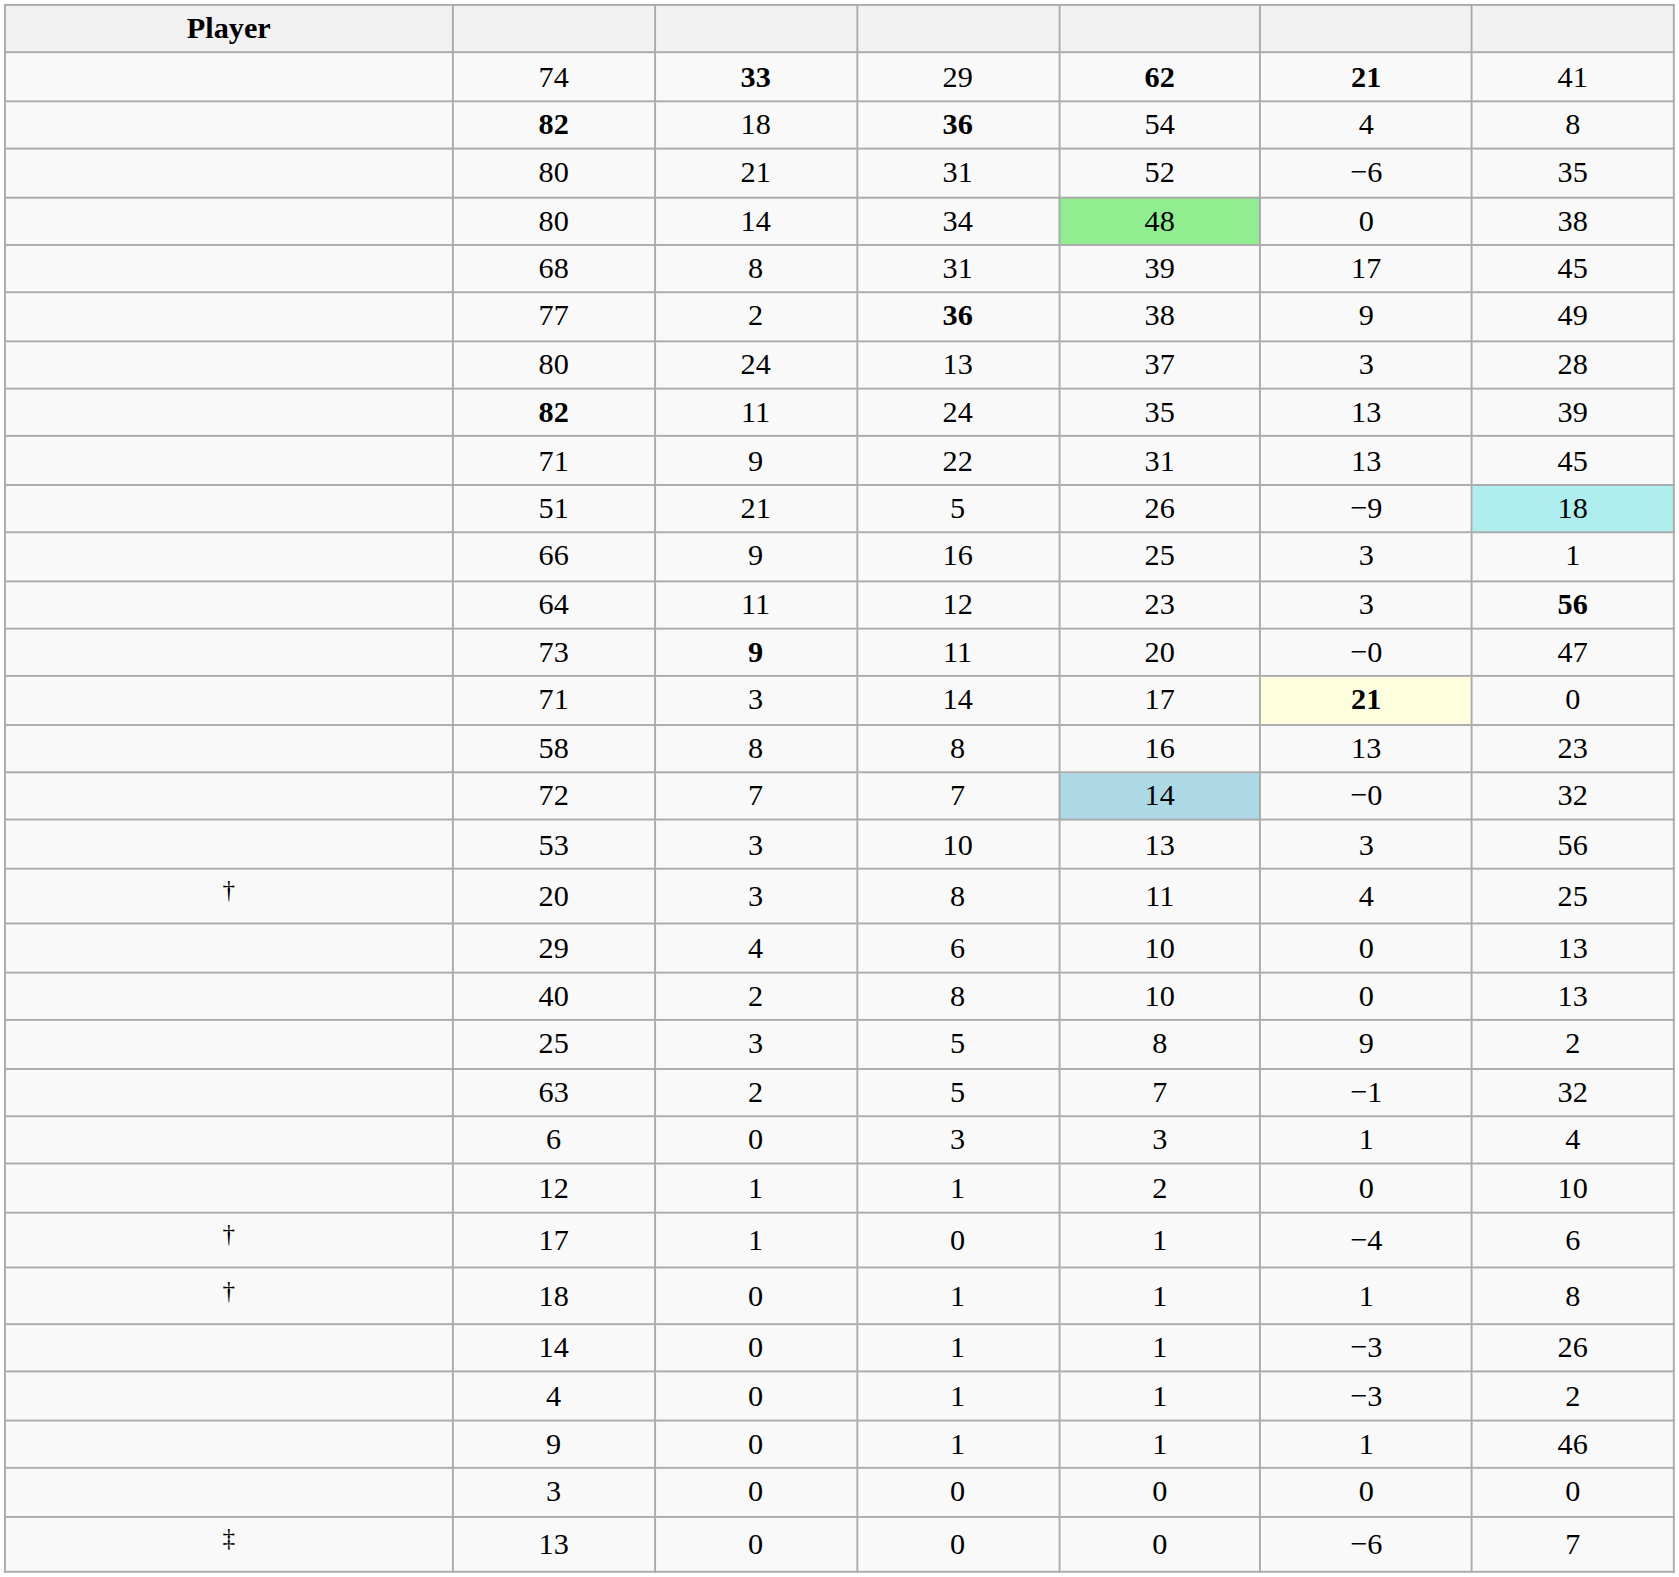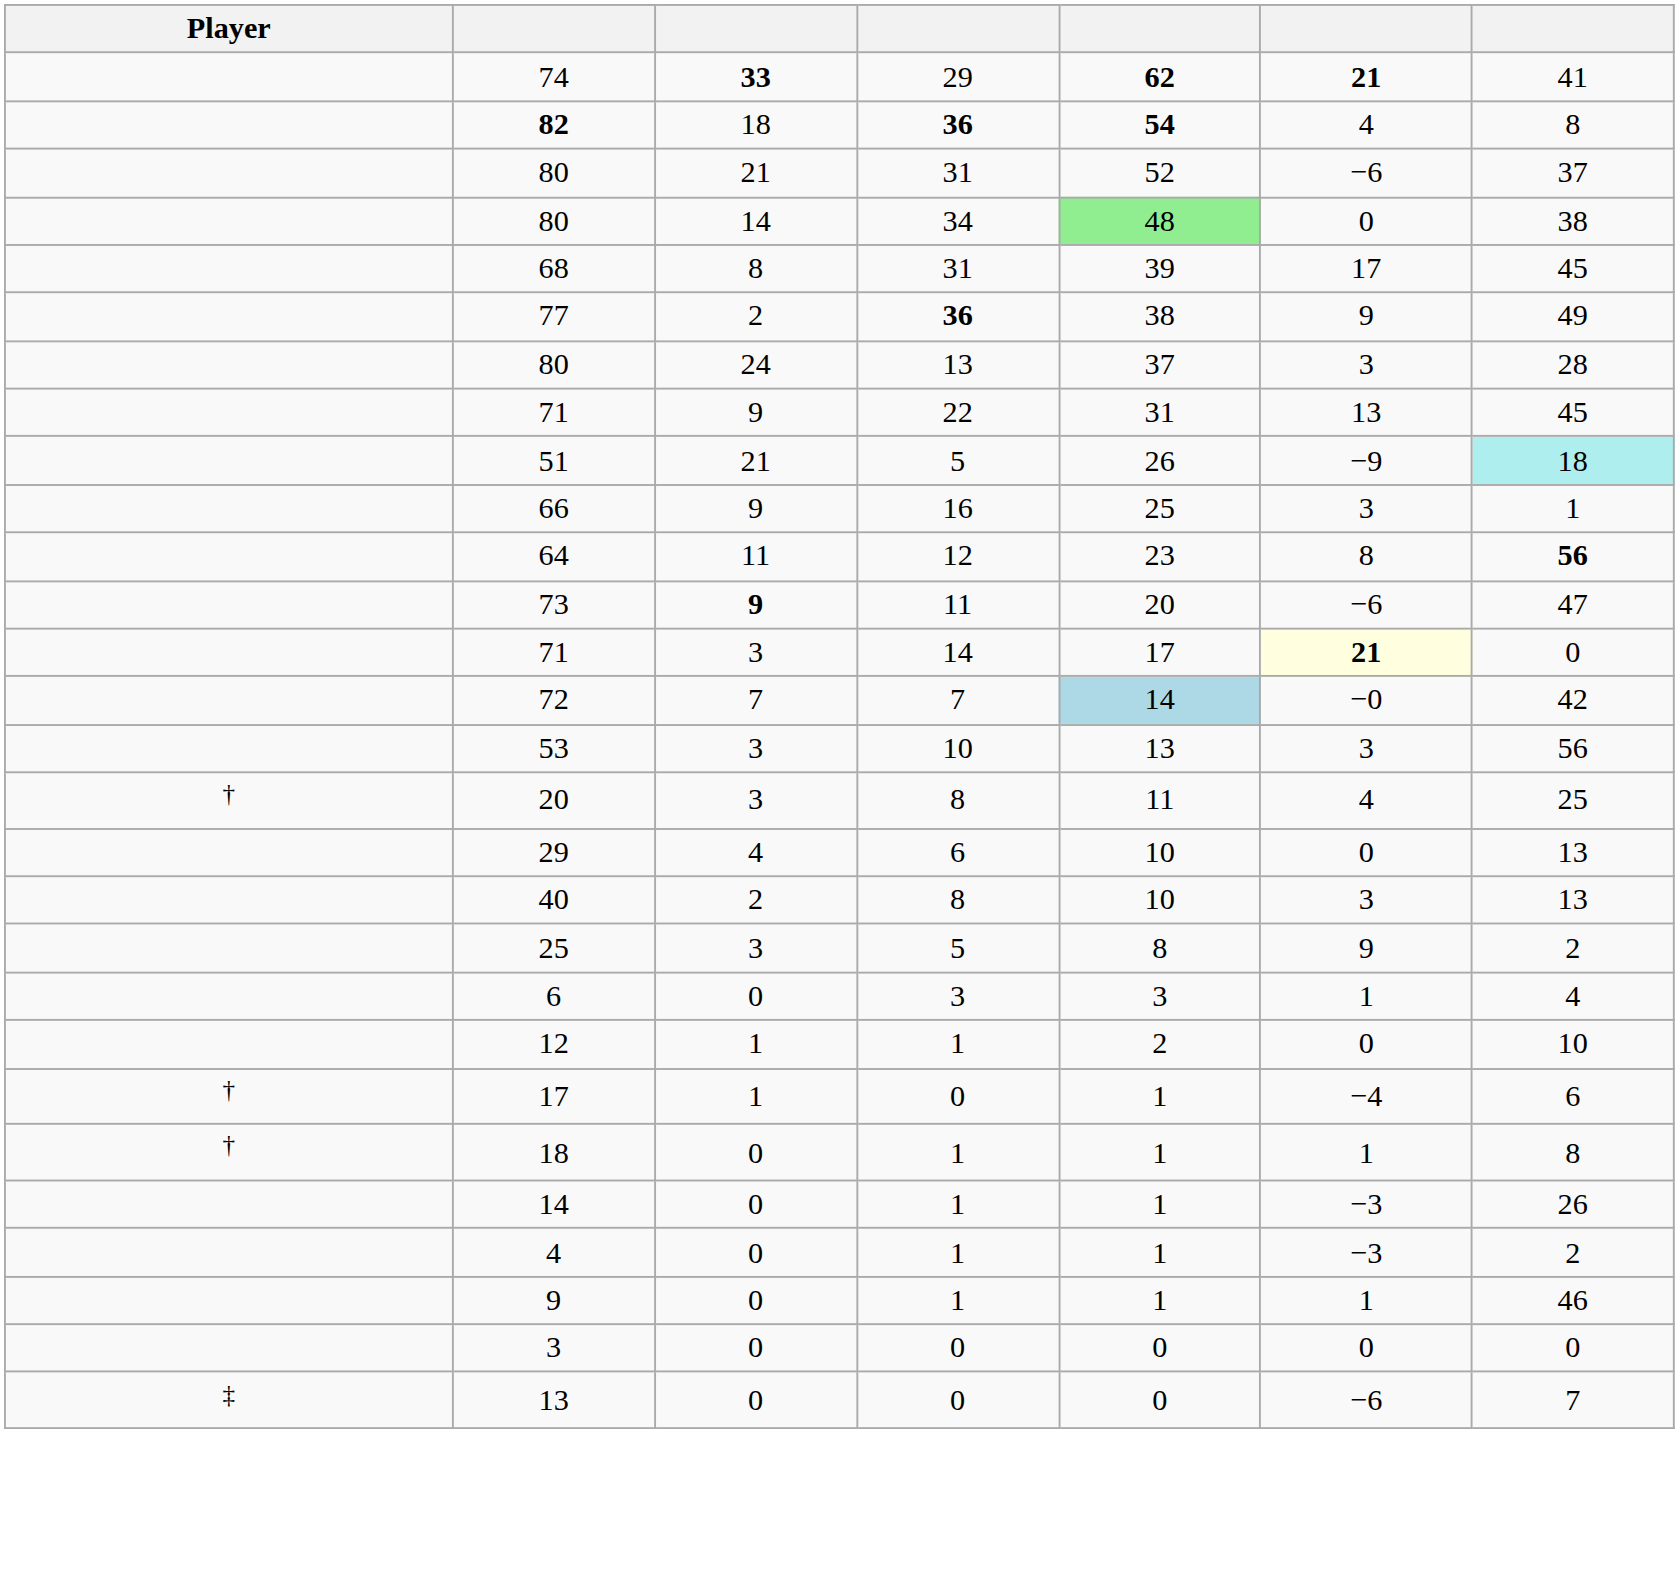82 / 36 | column 5: normal -> bold
80 / 31 | column 7: 35 -> 37
- row: 82 | 11 | 24 | 35 | 13 | 39
64 | column 6: 3 -> 8
73 | column 6: −0 -> −6
- row: 58 | 8 | 8 | 16 | 13 | 23
72 | column 7: 32 -> 42
40 | column 6: 0 -> 3
- row: 63 | 2 | 5 | 7 | −1 | 32
